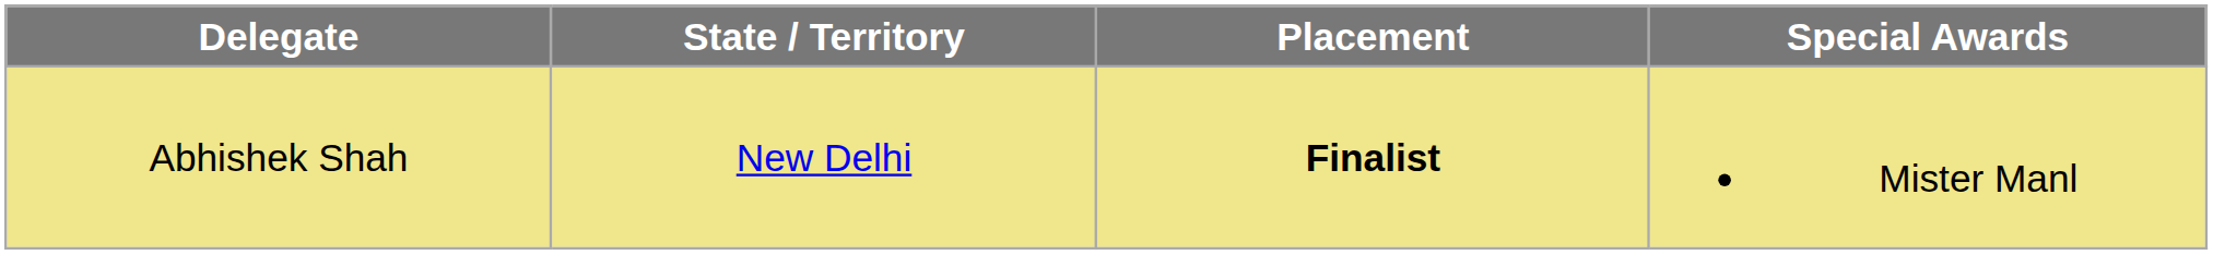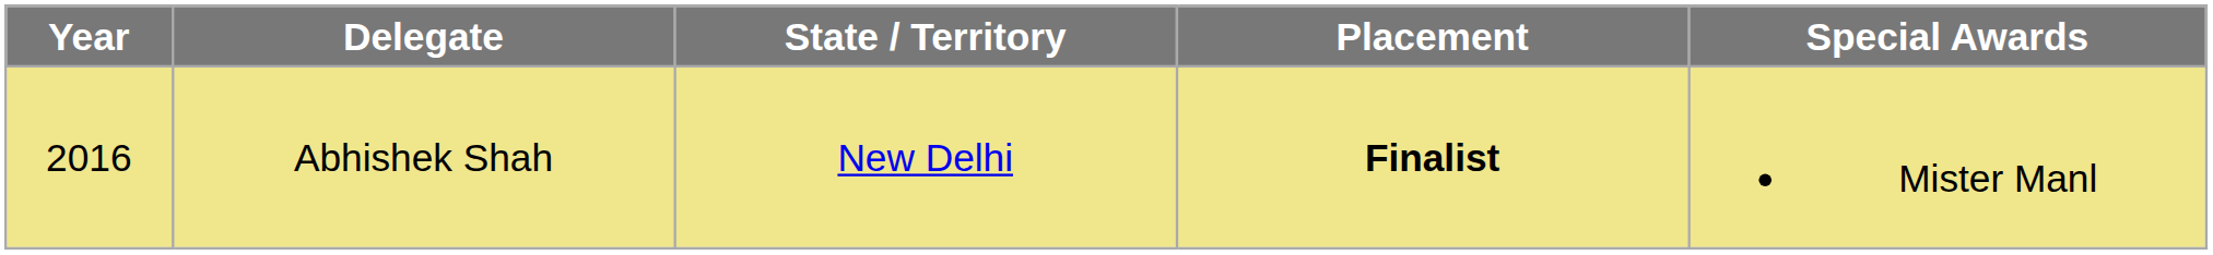+ column: Year | 2016
